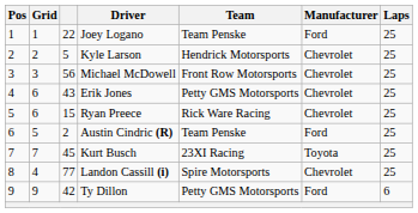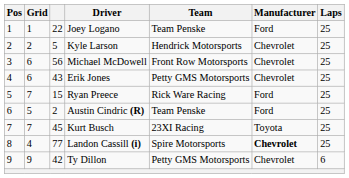Michael McDowell | Grid: 3 -> 6
Ryan Preece | Grid: 6 -> 7
Ryan Preece | Manufacturer: Chevrolet -> Ford
Landon Cassill (i) | Manufacturer: normal -> bold
Ty Dillon | Manufacturer: Ford -> Chevrolet
